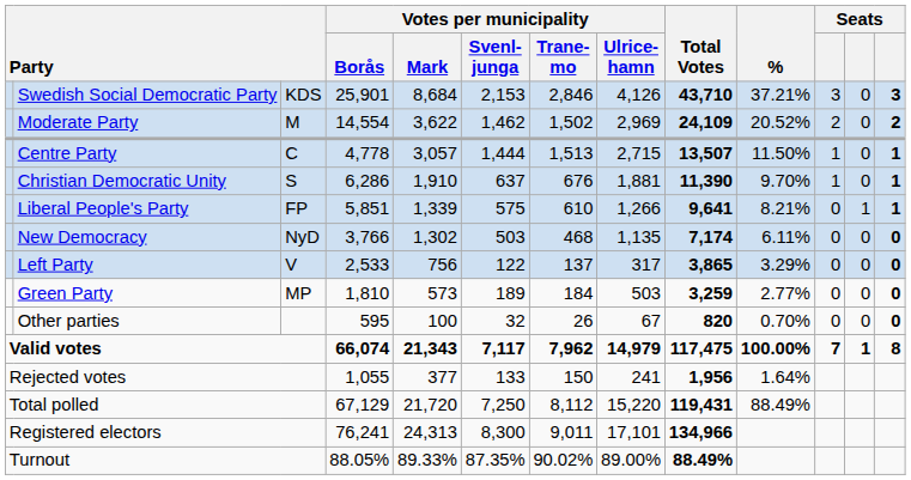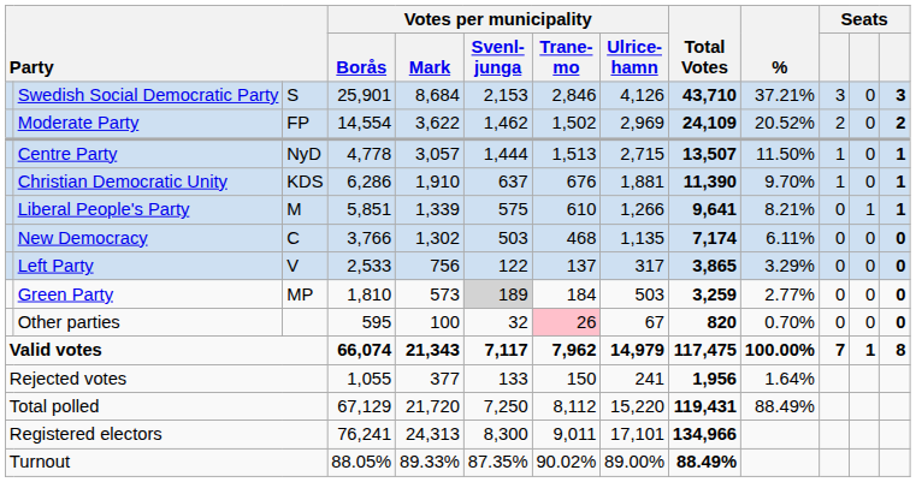Swedish Social Democratic Party | column 3: KDS -> S
Moderate Party | column 3: M -> FP
Centre Party | column 3: C -> NyD
Christian Democratic Unity | column 3: S -> KDS
Liberal People's Party | column 3: FP -> M
New Democracy | column 3: NyD -> C
Green Party | Votes per municipality / Svenl- junga: no background -> lightgrey background
Other parties | Votes per municipality / Trane- mo: no background -> pink background
